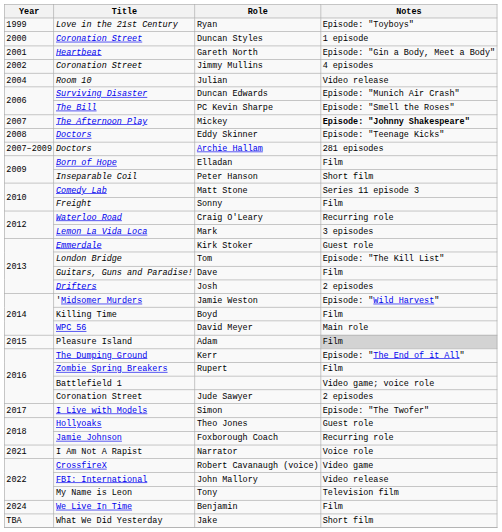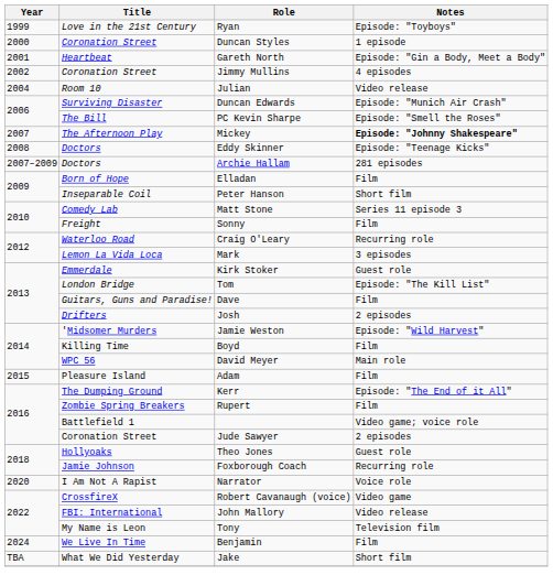Adam | Notes: lightgrey background -> no background
- row: 2017 | I Live with Models | Simon | Episode: "The Twofer"
Narrator | Year: 2021 -> 2020
